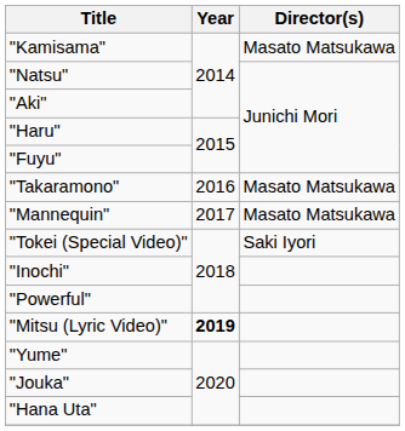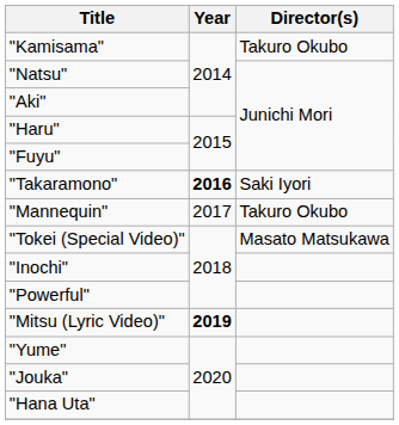"Kamisama" | Director(s): Masato Matsukawa -> Takuro Okubo
"Takaramono" | Year: normal -> bold
"Takaramono" | Director(s): Masato Matsukawa -> Saki Iyori
"Mannequin" | Director(s): Masato Matsukawa -> Takuro Okubo
"Tokei (Special Video)" | Director(s): Saki Iyori -> Masato Matsukawa
